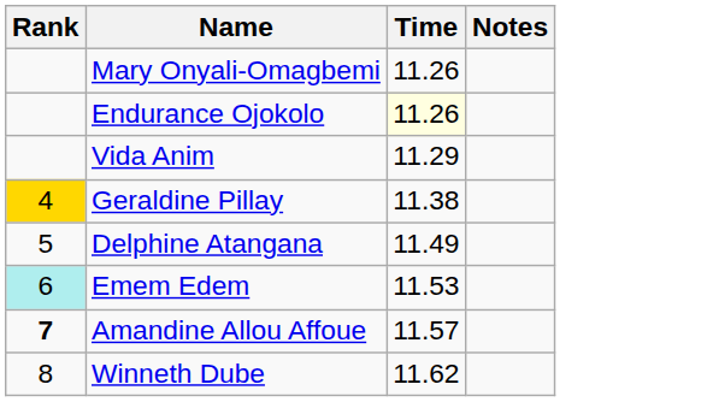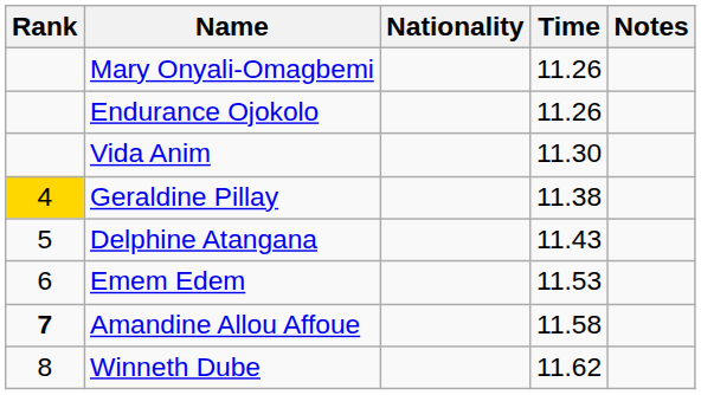+ column: Nationality
Endurance Ojokolo | Time: lightyellow background -> no background
Vida Anim | Time: 11.29 -> 11.30
Delphine Atangana | Time: 11.49 -> 11.43
Emem Edem | Rank: paleturquoise background -> no background
Amandine Allou Affoue | Time: 11.57 -> 11.58
